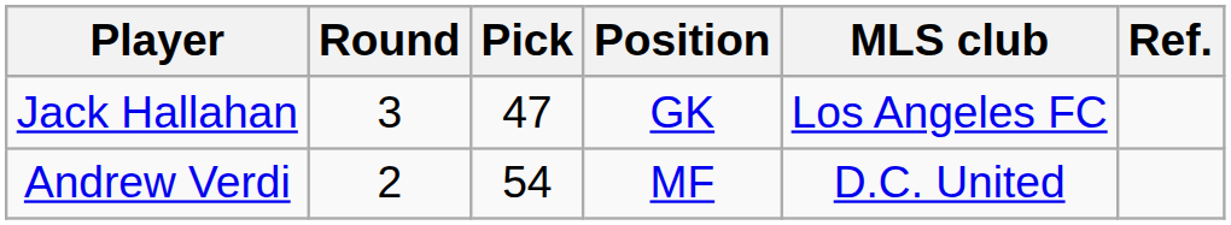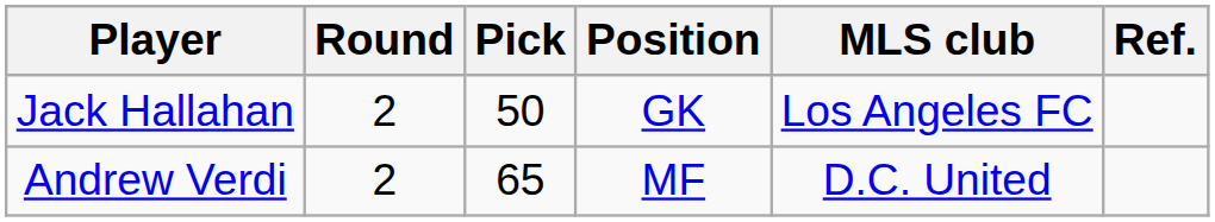Jack Hallahan | Round: 3 -> 2
Jack Hallahan | Pick: 47 -> 50
Andrew Verdi | Pick: 54 -> 65
